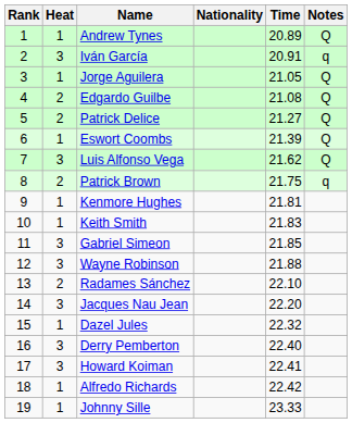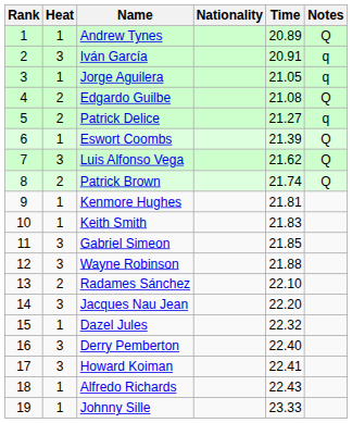Jorge Aguilera | Notes: Q -> q
Patrick Delice | Notes: Q -> q
Patrick Brown | Time: 21.75 -> 21.74
Patrick Brown | Notes: q -> Q
Alfredo Richards | Time: 22.42 -> 22.43
